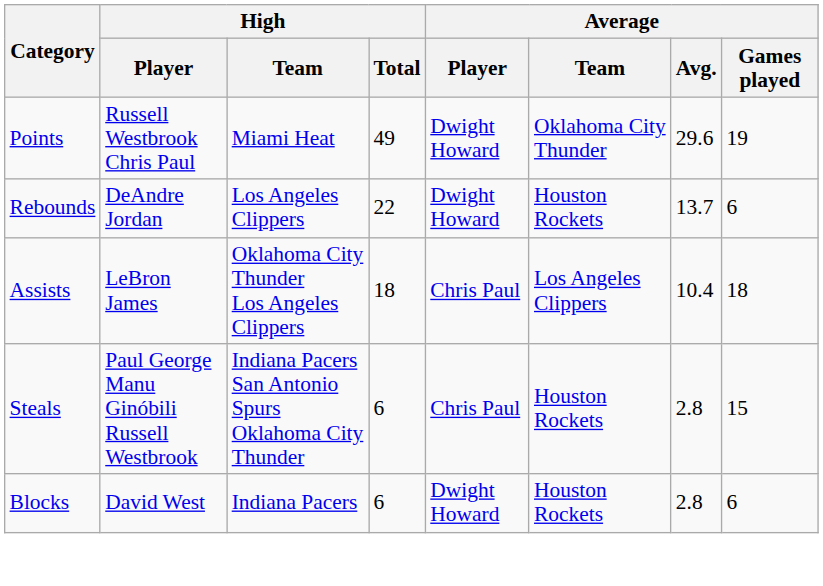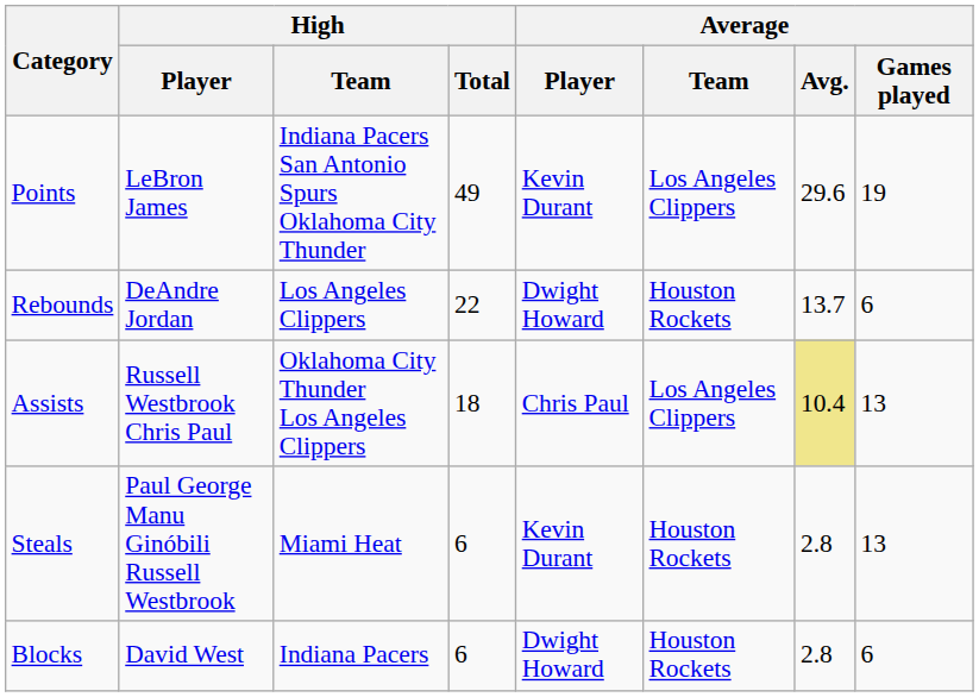Points | High / Player: Russell Westbrook Chris Paul -> LeBron James
Points | High / Team: Miami Heat -> Indiana Pacers San Antonio Spurs Oklahoma City Thunder
Points | Average / Player: Dwight Howard -> Kevin Durant
Points | Average / Team: Oklahoma City Thunder -> Los Angeles Clippers
Assists | High / Player: LeBron James -> Russell Westbrook Chris Paul
Assists | Average / Avg.: no background -> khaki background
Assists | Average / Games played: 18 -> 13
Steals | High / Team: Indiana Pacers San Antonio Spurs Oklahoma City Thunder -> Miami Heat
Steals | Average / Player: Chris Paul -> Kevin Durant
Steals | Average / Games played: 15 -> 13
